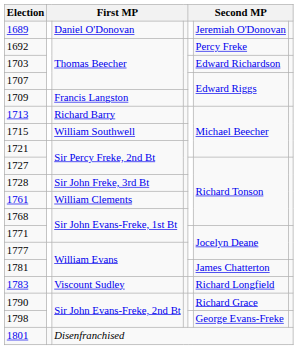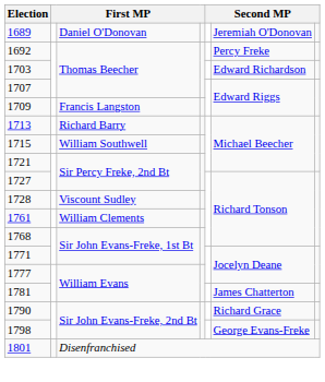1728 | column 3: Sir John Freke, 3rd Bt -> Viscount Sudley
- row: 1783 | Viscount Sudley | Richard Longfield
